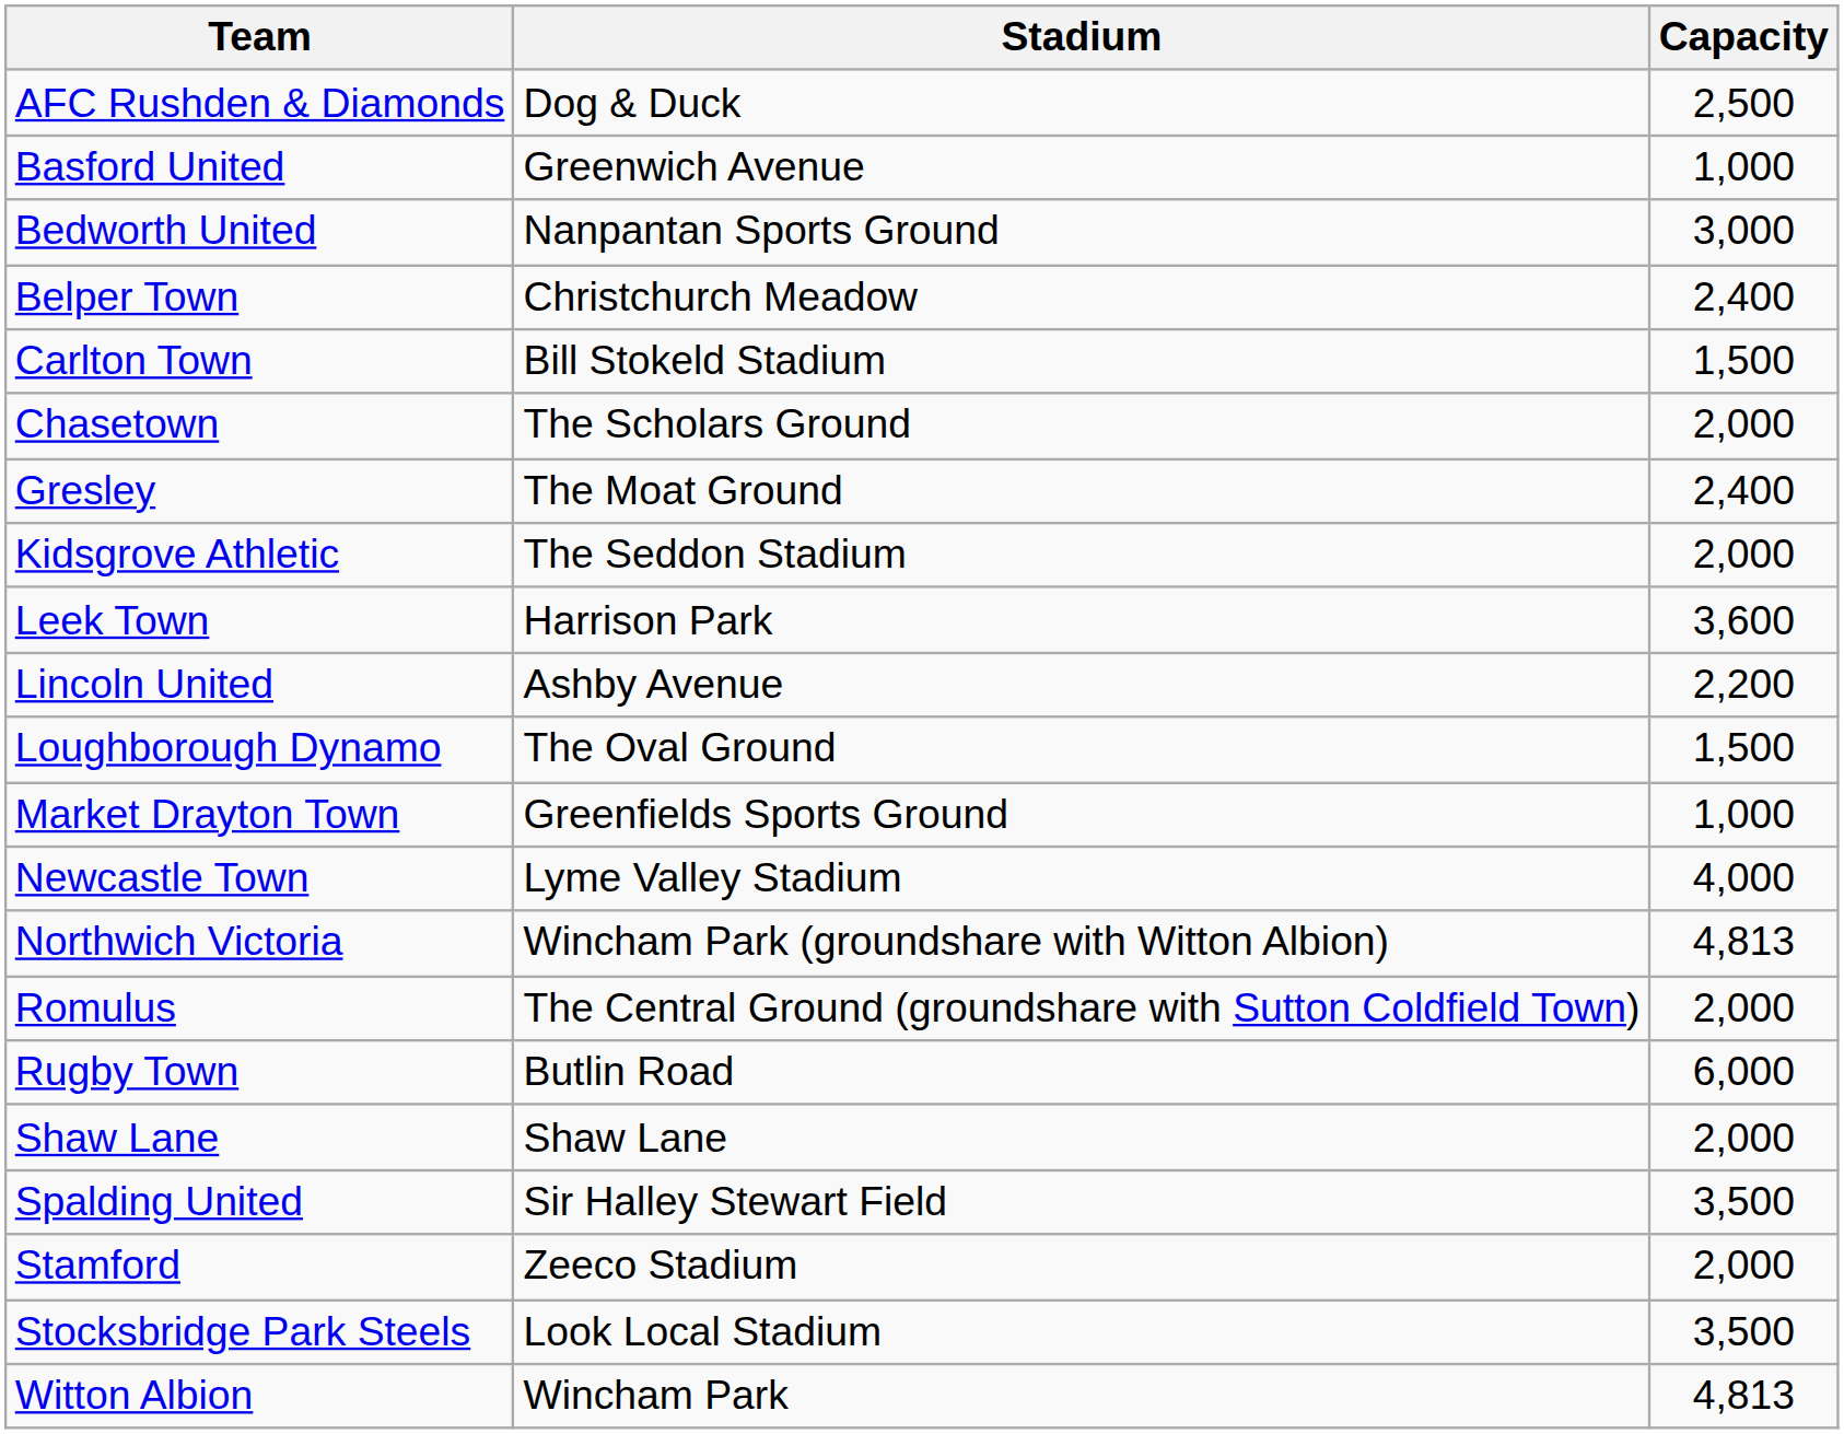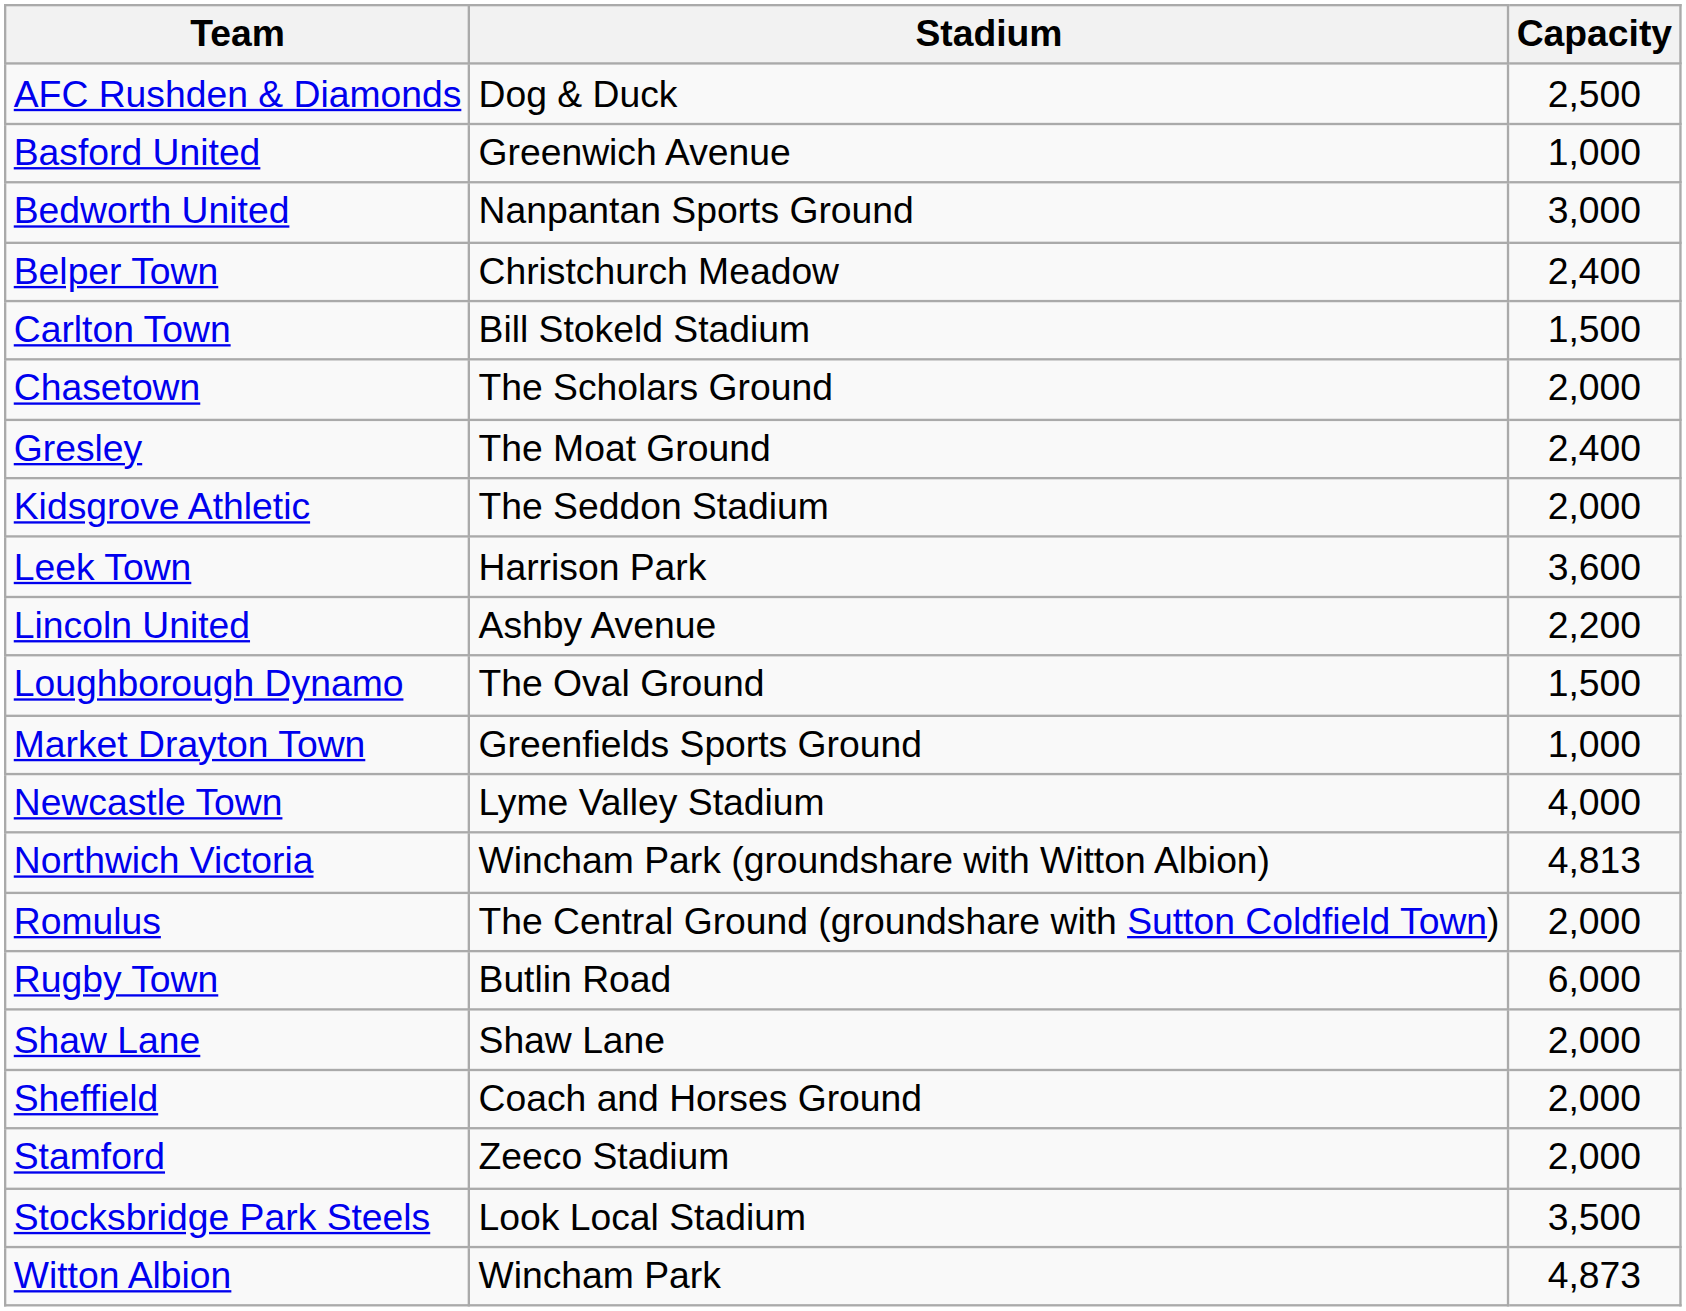+ row: Sheffield | Coach and Horses Ground | 2,000
- row: Spalding United | Sir Halley Stewart Field | 3,500
Witton Albion | Capacity: 4,813 -> 4,873
